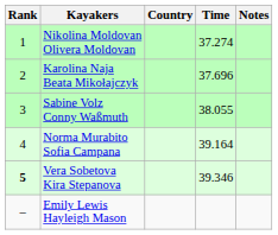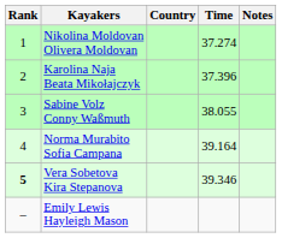Karolina Naja Beata Mikołajczyk | Time: 37.696 -> 37.396
